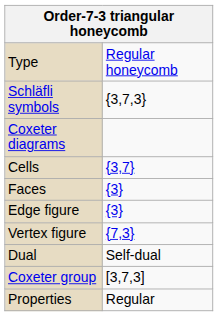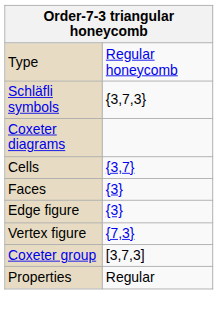- row: Dual | Self-dual
